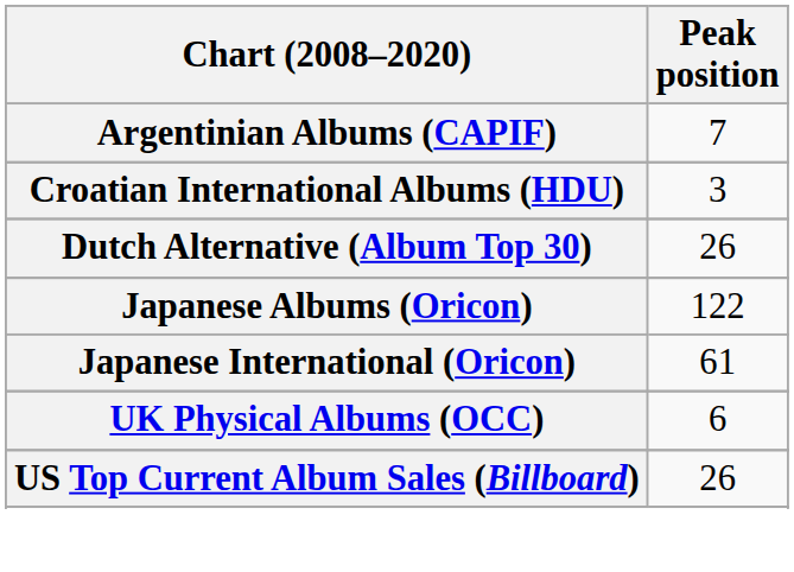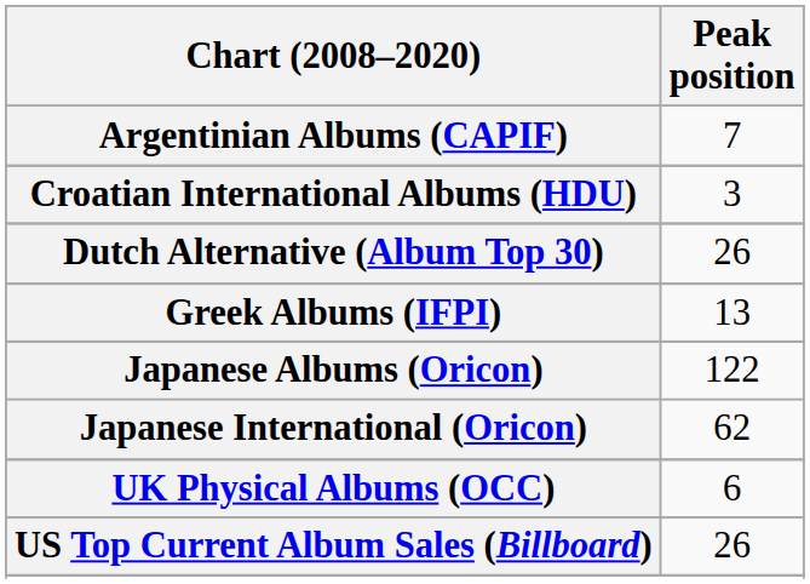+ row: Greek Albums (IFPI) | 13
Japanese International (Oricon) | Peak position: 61 -> 62
